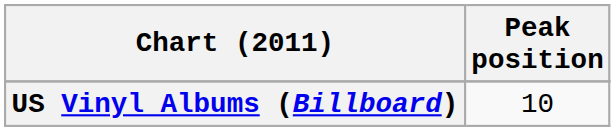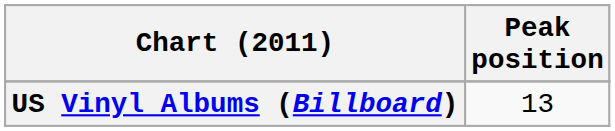US Vinyl Albums (Billboard) | Peak position: 10 -> 13
